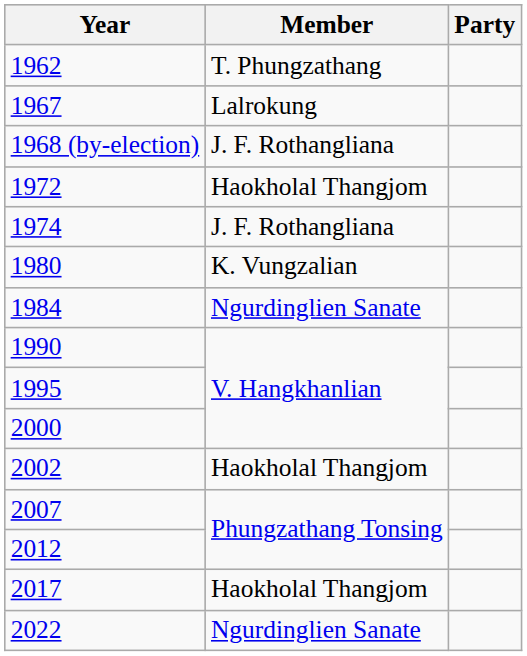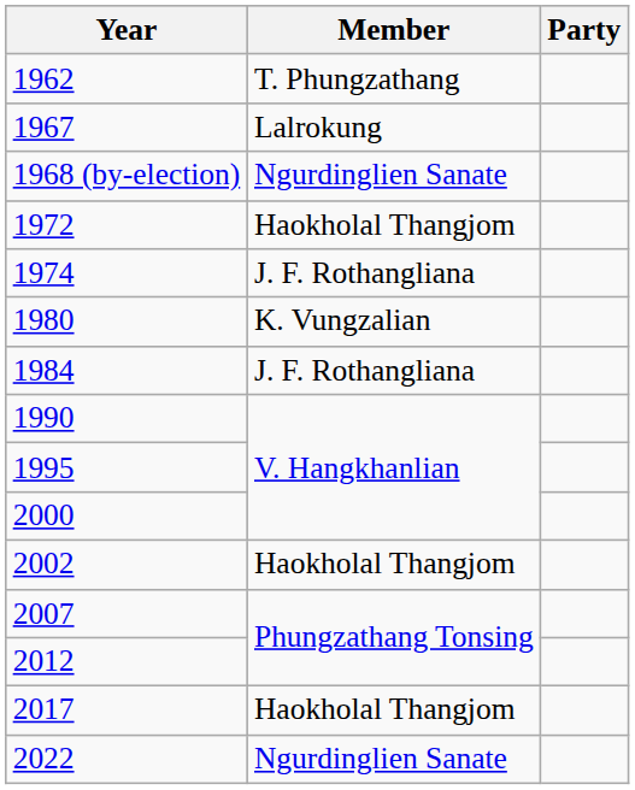1968 (by-election) | Member: J. F. Rothangliana -> Ngurdinglien Sanate
1984 | Member: Ngurdinglien Sanate -> J. F. Rothangliana
